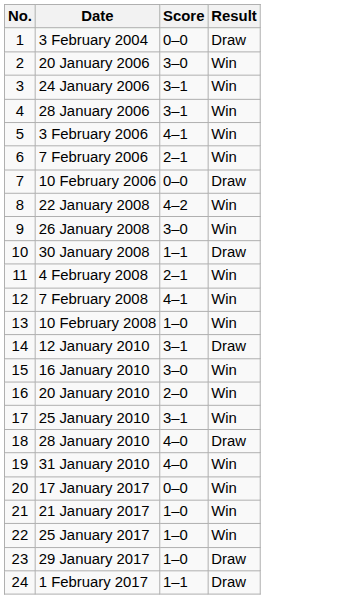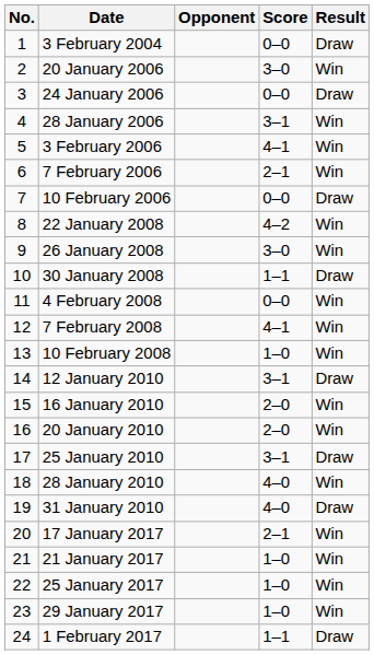+ column: Opponent
24 January 2006 | Score: 3–1 -> 0–0
24 January 2006 | Result: Win -> Draw
4 February 2008 | Score: 2–1 -> 0–0
16 January 2010 | Score: 3–0 -> 2–0
25 January 2010 | Result: Win -> Draw
28 January 2010 | Result: Draw -> Win
31 January 2010 | Result: Win -> Draw
17 January 2017 | Score: 0–0 -> 2–1
29 January 2017 | Result: Draw -> Win
